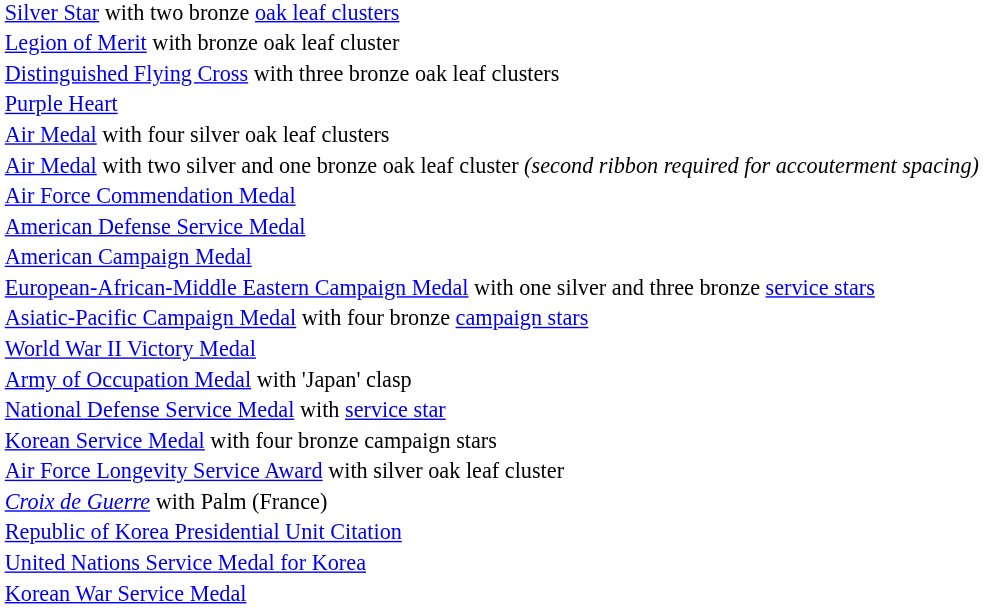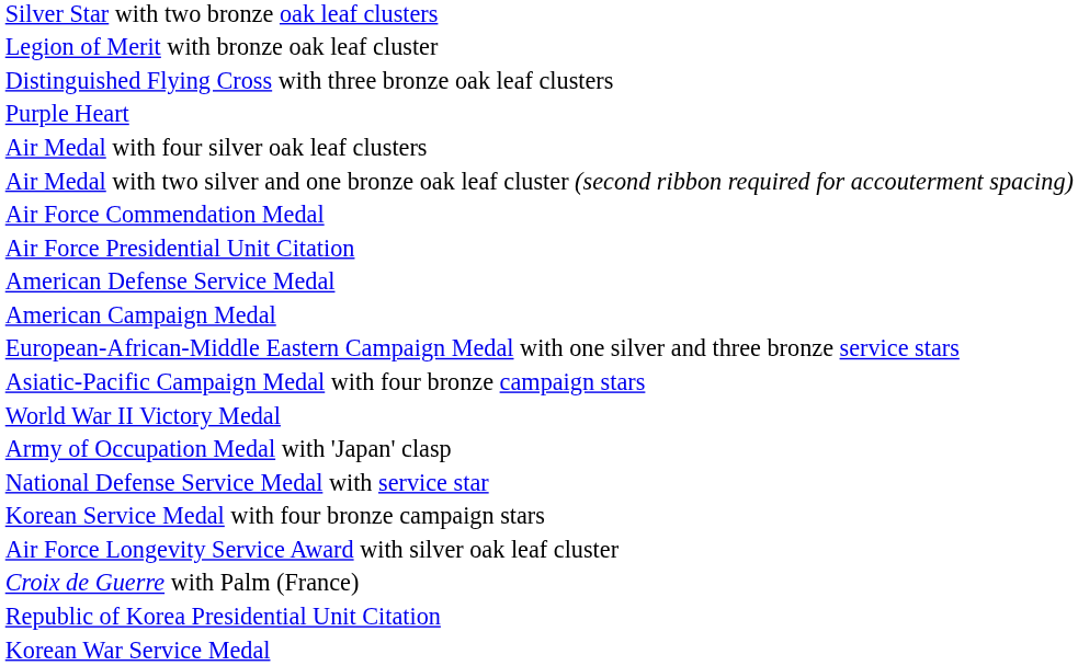+ row: Air Force Presidential Unit Citation
- row: United Nations Service Medal for Korea
